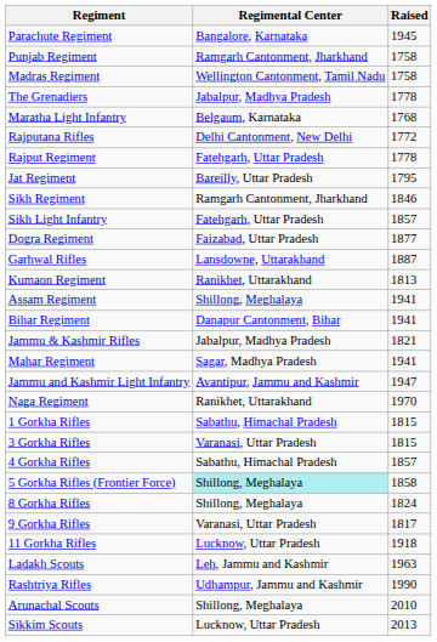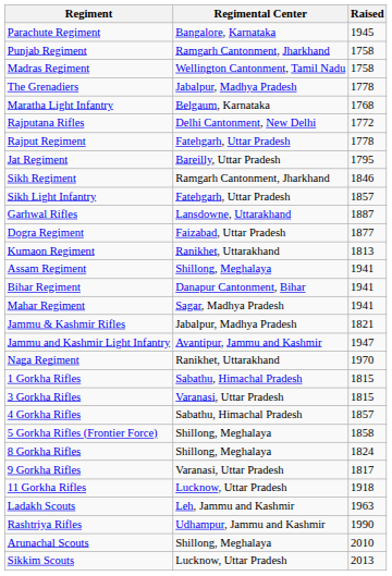rows swapped: Dogra Regiment <-> Garhwal Rifles
rows swapped: Mahar Regiment <-> Jammu & Kashmir Rifles
5 Gorkha Rifles (Frontier Force) | Regimental Center: paleturquoise background -> no background
